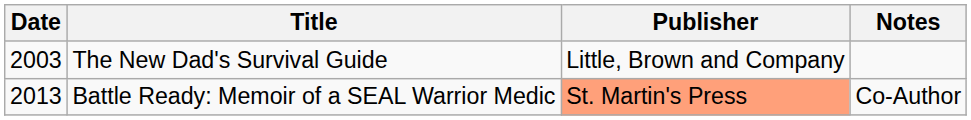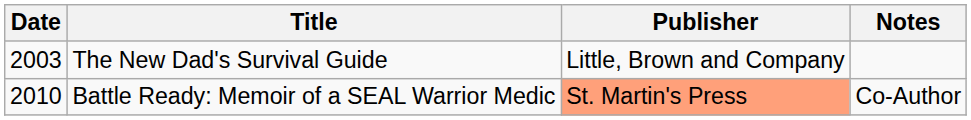Battle Ready: Memoir of a SEAL Warrior Medic | Date: 2013 -> 2010
